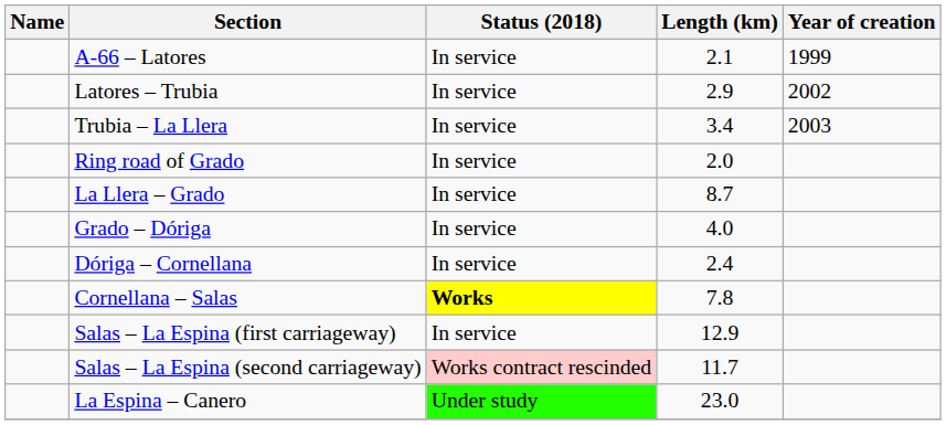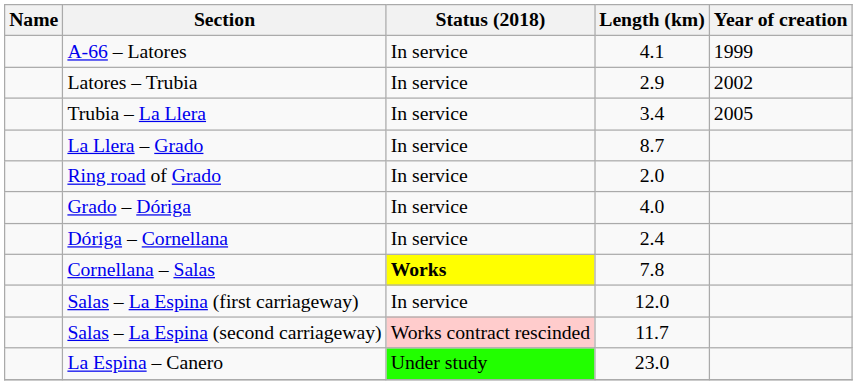A-66 – Latores | Length (km): 2.1 -> 4.1
Trubia – La Llera | Year of creation: 2003 -> 2005
rows swapped: La Llera – Grado <-> Ring road of Grado
Salas – La Espina (first carriageway) | Length (km): 12.9 -> 12.0
